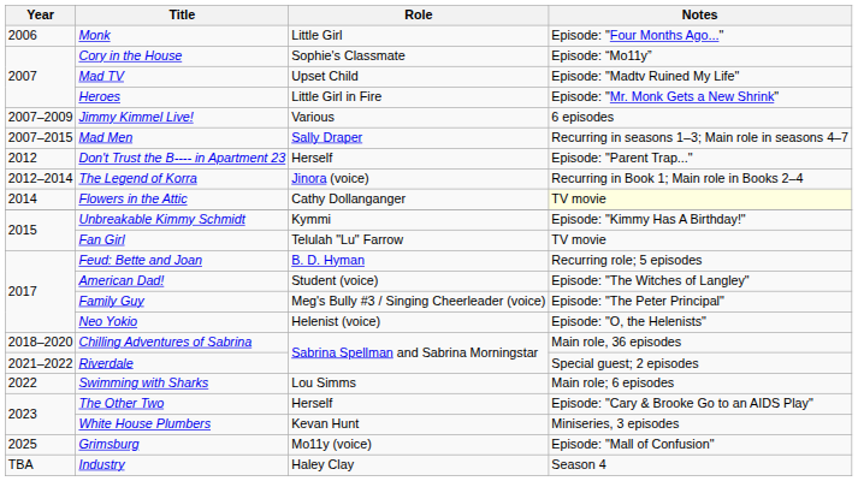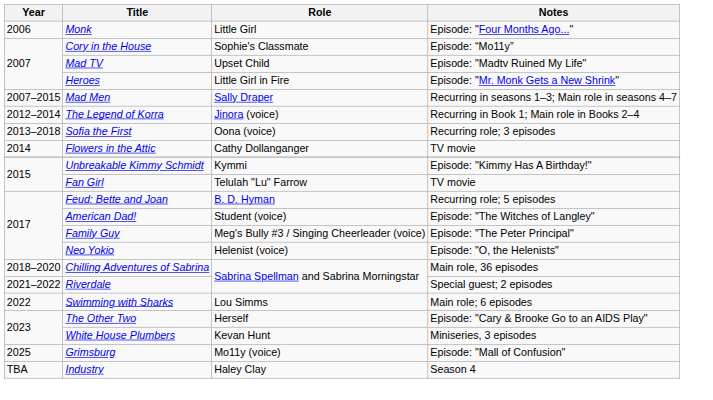- row: 2007–2009 | Jimmy Kimmel Live! | Various | 6 episodes
- row: 2012 | Don't Trust the B---- in Apartment 23 | Herself | Episode: "Parent Trap..."
+ row: 2013–2018 | Sofia the First | Oona (voice) | Recurring role; 3 episodes
Flowers in the Attic | Notes: lightyellow background -> no background
